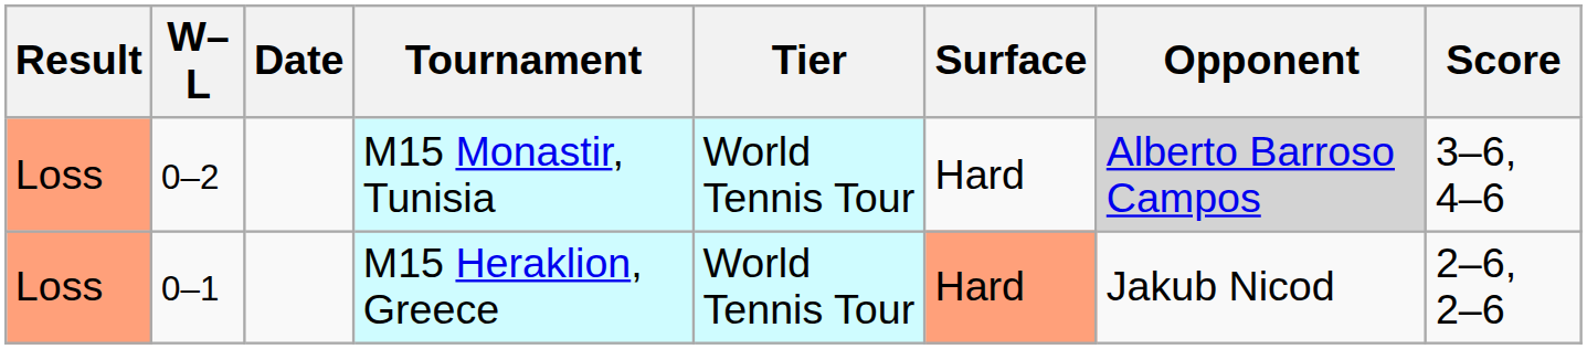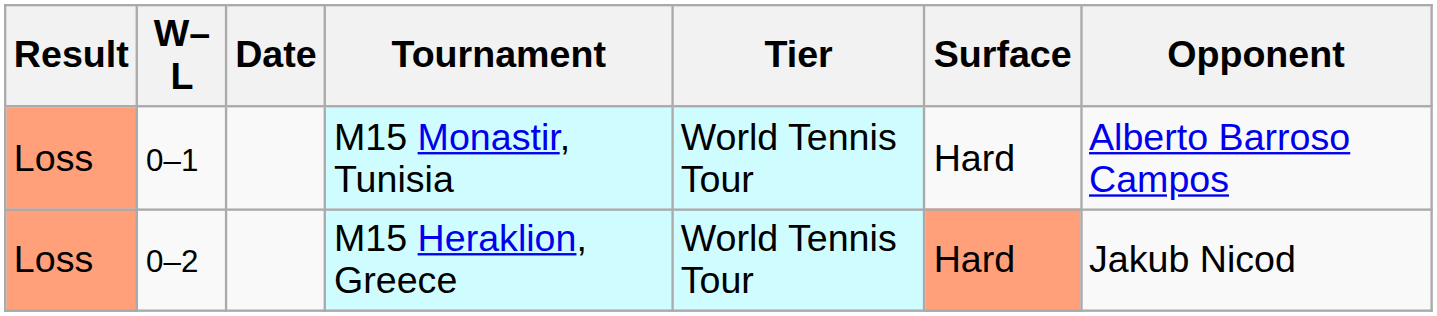- column: Score | 3–6, 4–6 | 2–6, 2–6
M15 Monastir, Tunisia | W–L: 0–2 -> 0–1
M15 Monastir, Tunisia | Opponent: lightgrey background -> no background
M15 Heraklion, Greece | W–L: 0–1 -> 0–2
